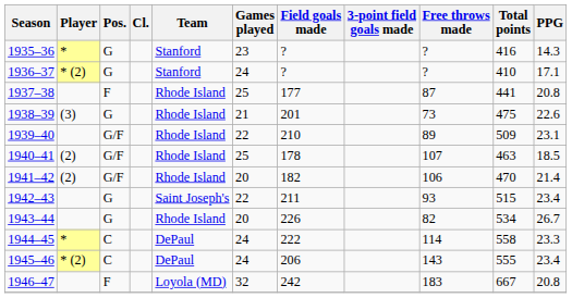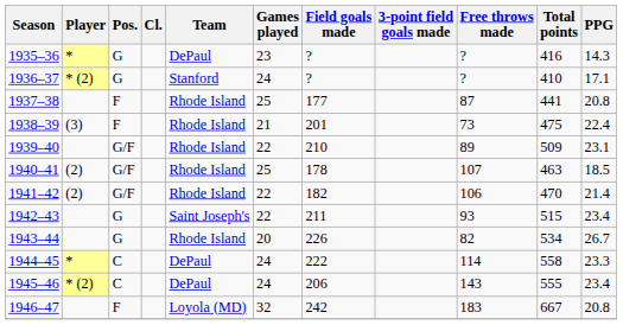1935–36 | Team: Stanford -> DePaul
1938–39 | Pos.: G -> F
1938–39 | PPG: 22.6 -> 22.4
1941–42 | Games played: 20 -> 22
